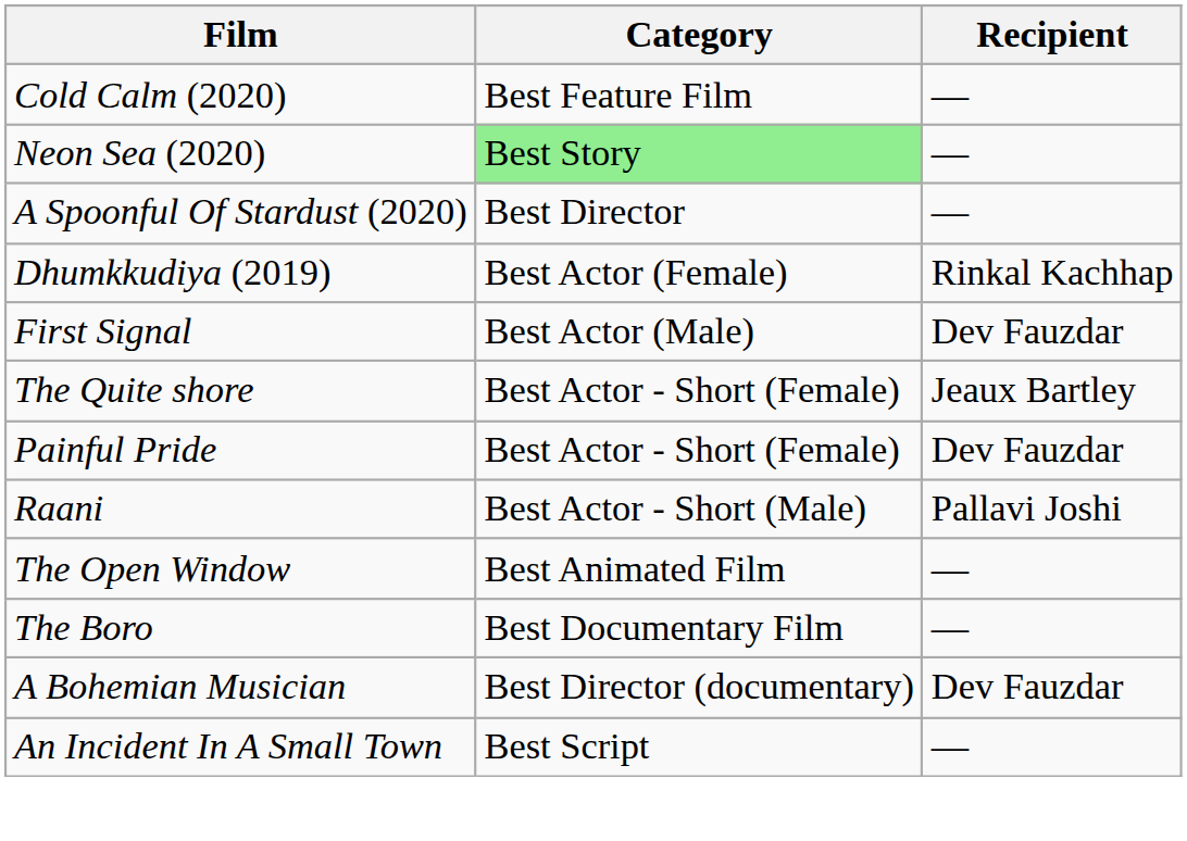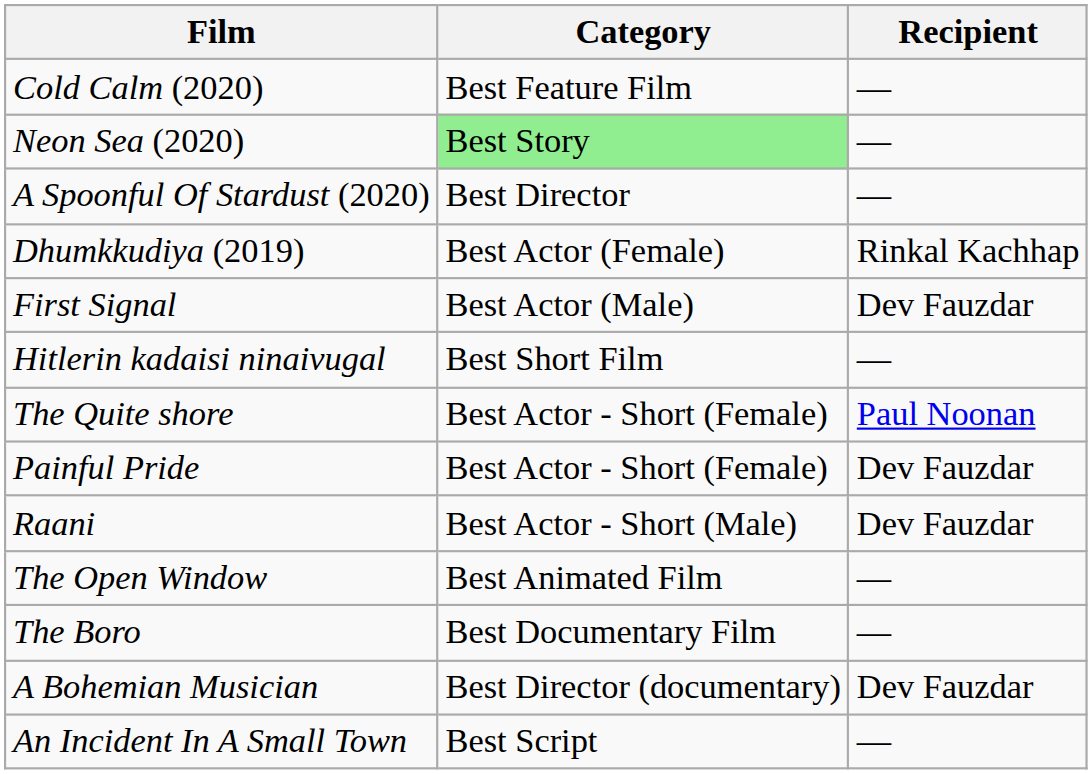+ row: Hitlerin kadaisi ninaivugal | Best Short Film | ―
The Quite shore | Recipient: Jeaux Bartley -> Paul Noonan
Raani | Recipient: Pallavi Joshi -> Dev Fauzdar
